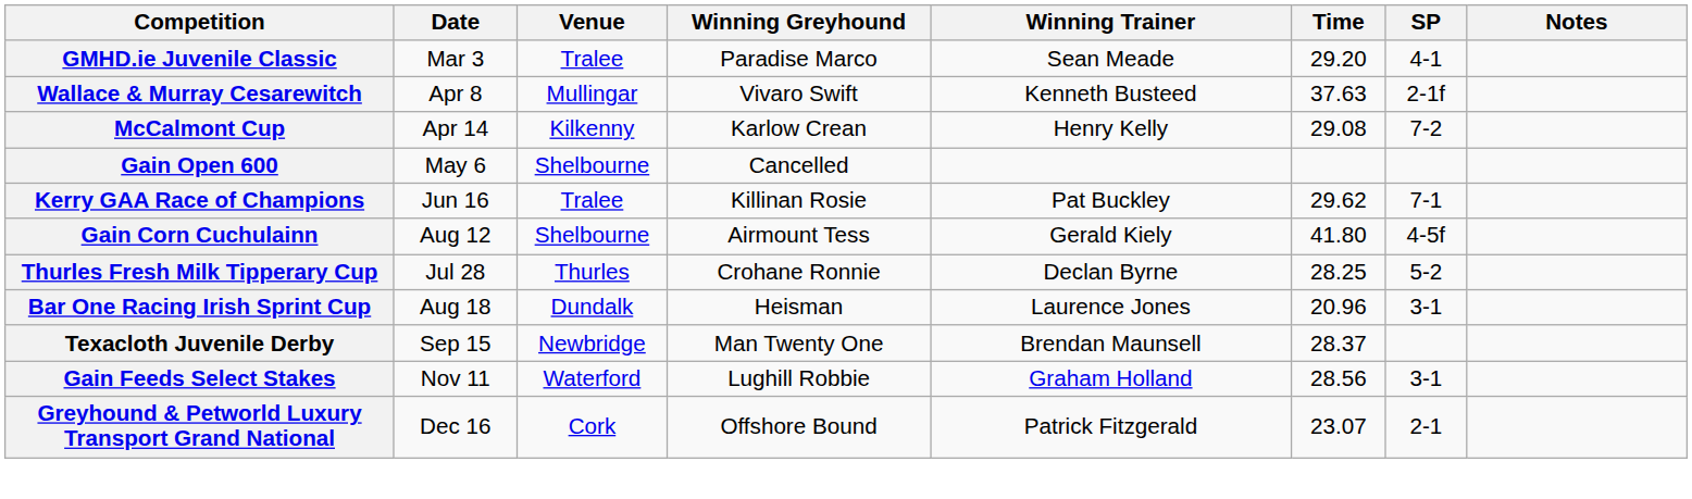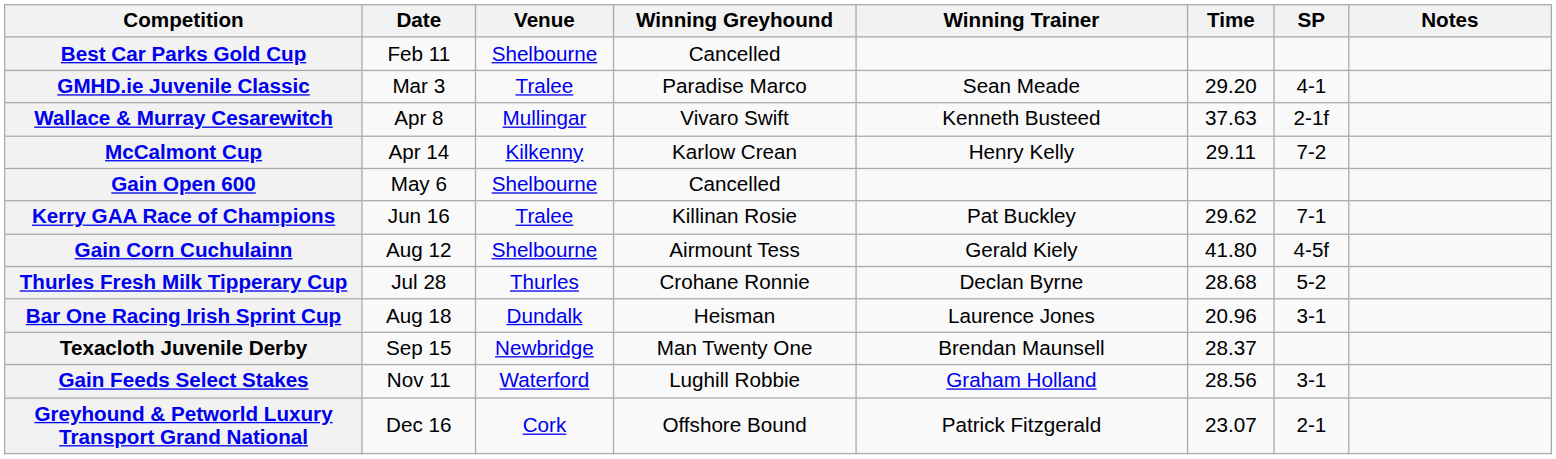+ row: Best Car Parks Gold Cup | Feb 11 | Shelbourne | Cancelled
McCalmont Cup | Time: 29.08 -> 29.11
Thurles Fresh Milk Tipperary Cup | Time: 28.25 -> 28.68
